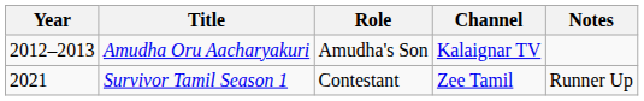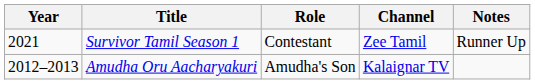rows swapped: Amudha Oru Aacharyakuri <-> Survivor Tamil Season 1
